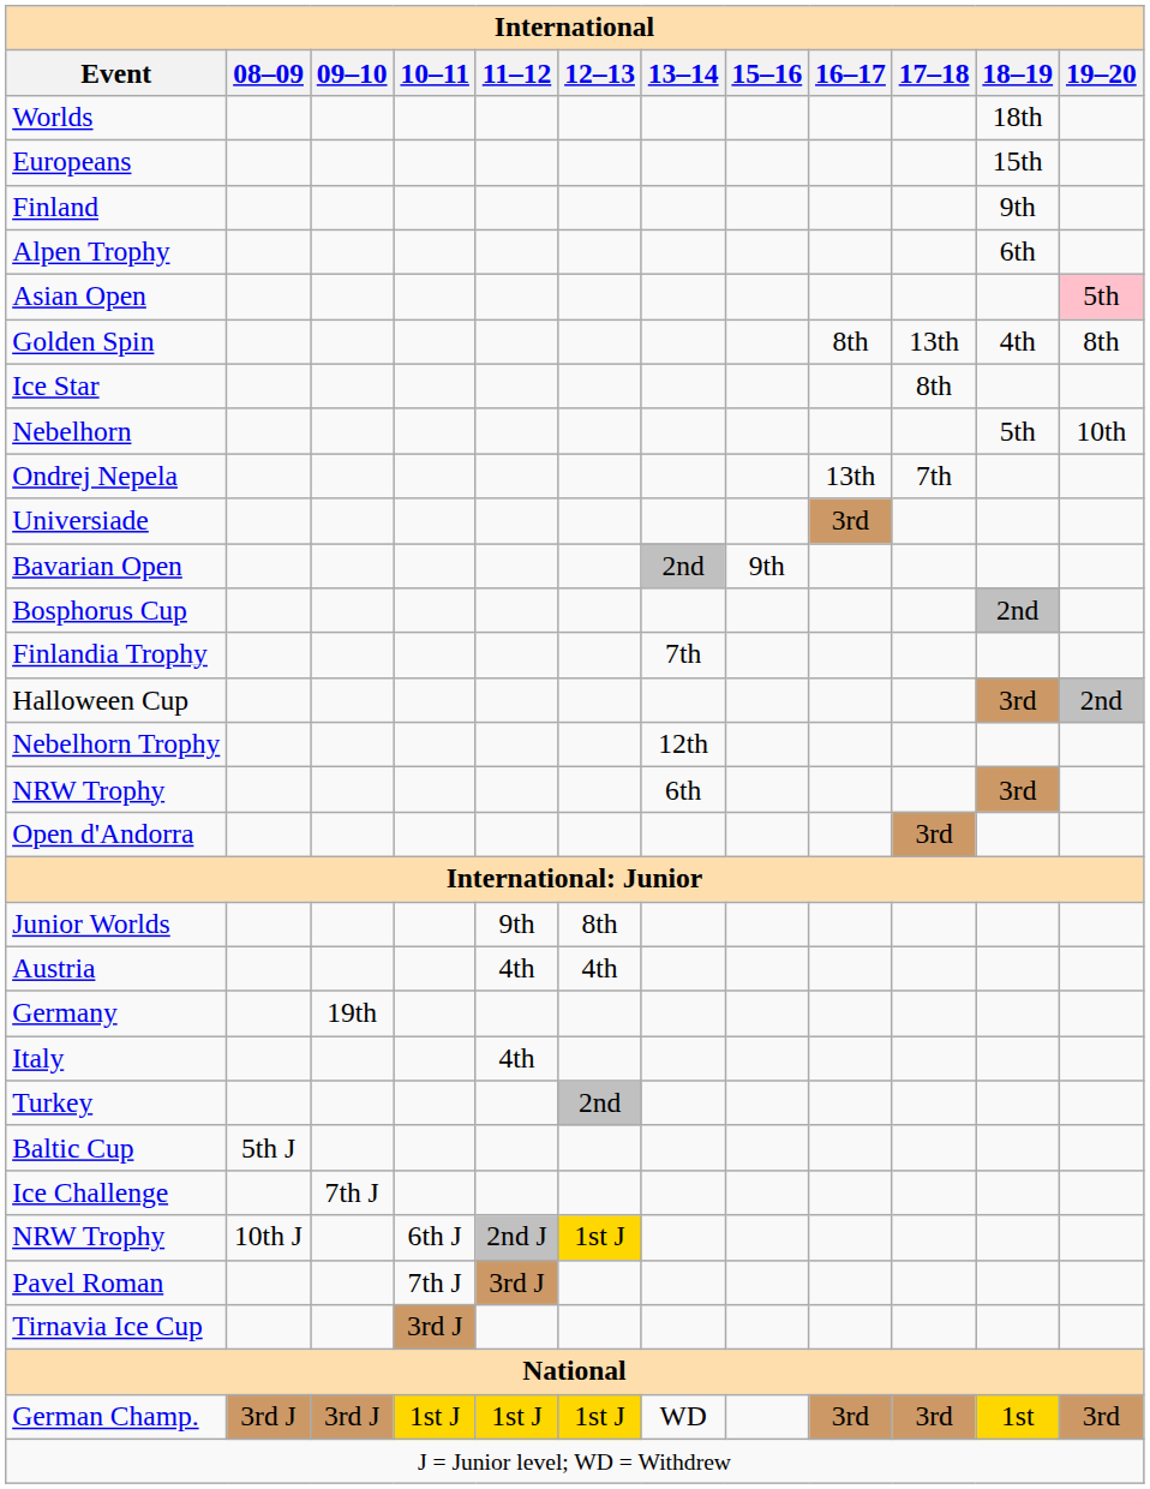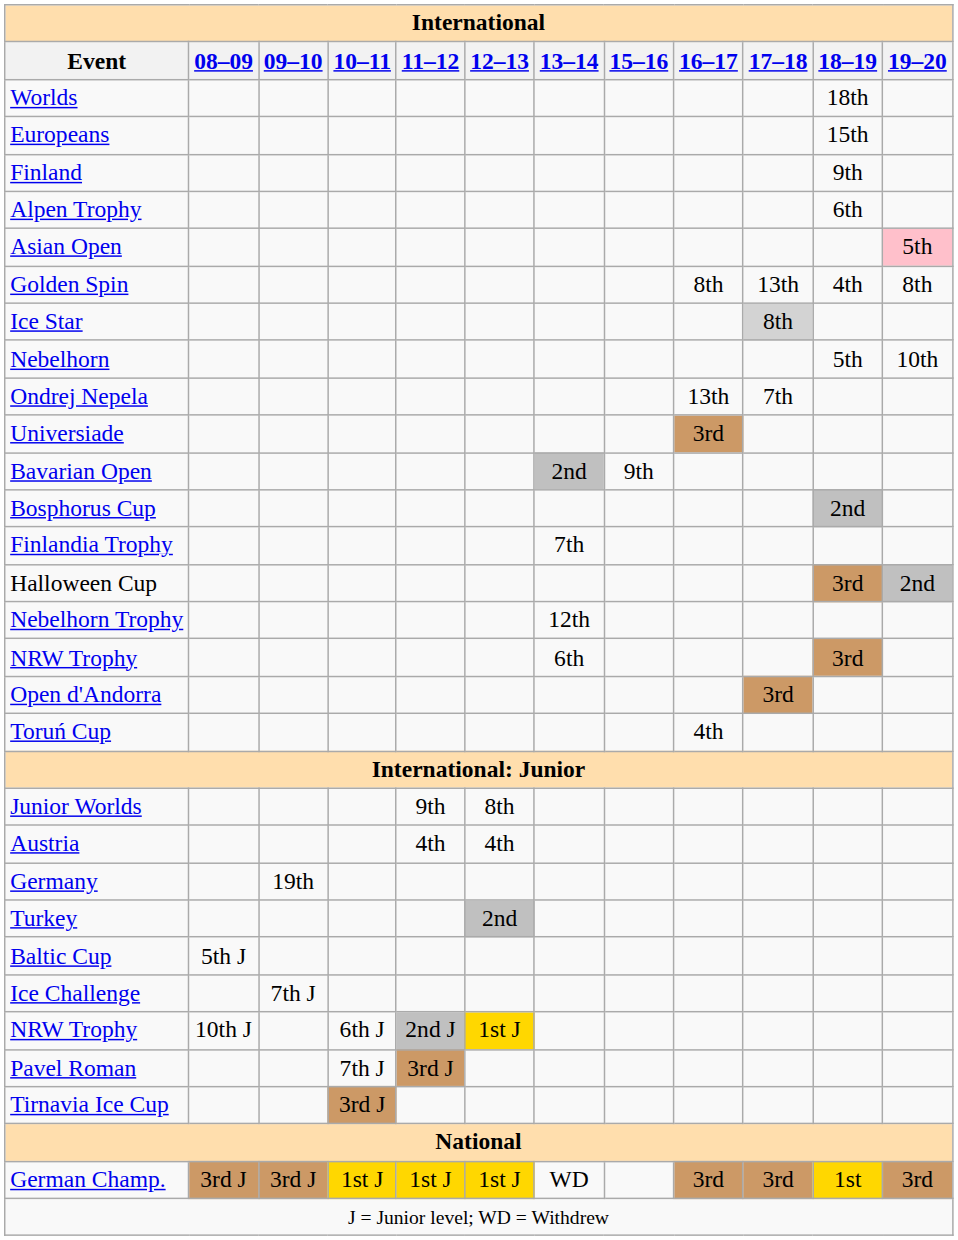Ice Star | 17–18: no background -> lightgrey background
+ row: Toruń Cup | 4th
- row: Italy | 4th
